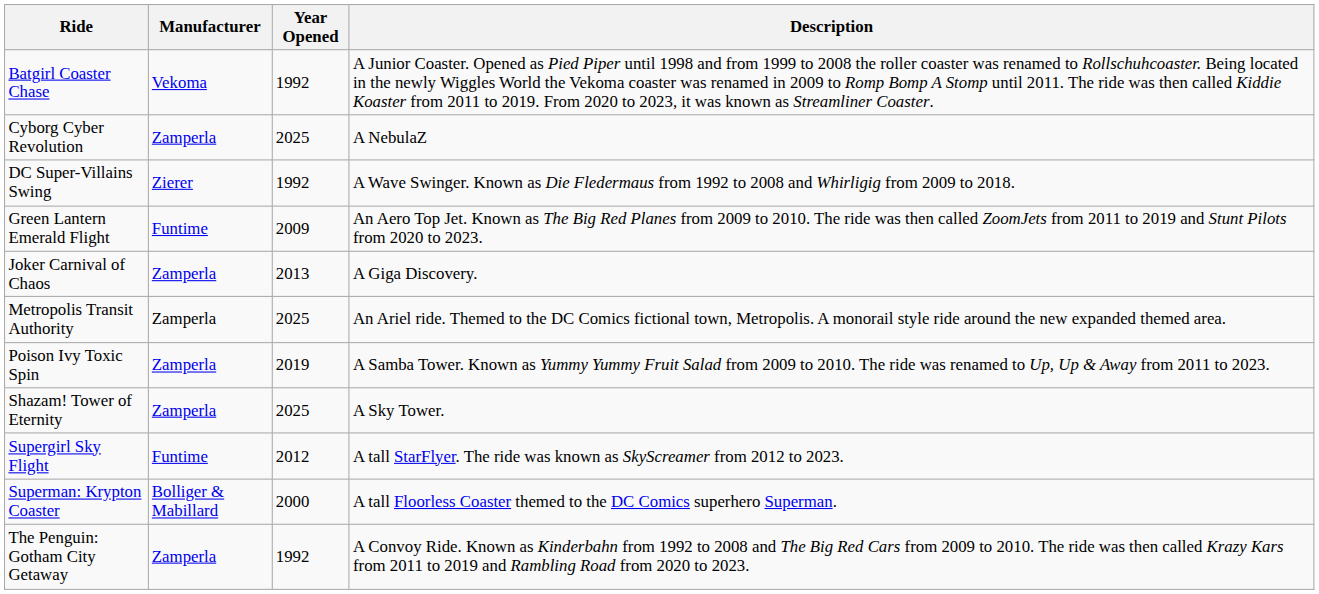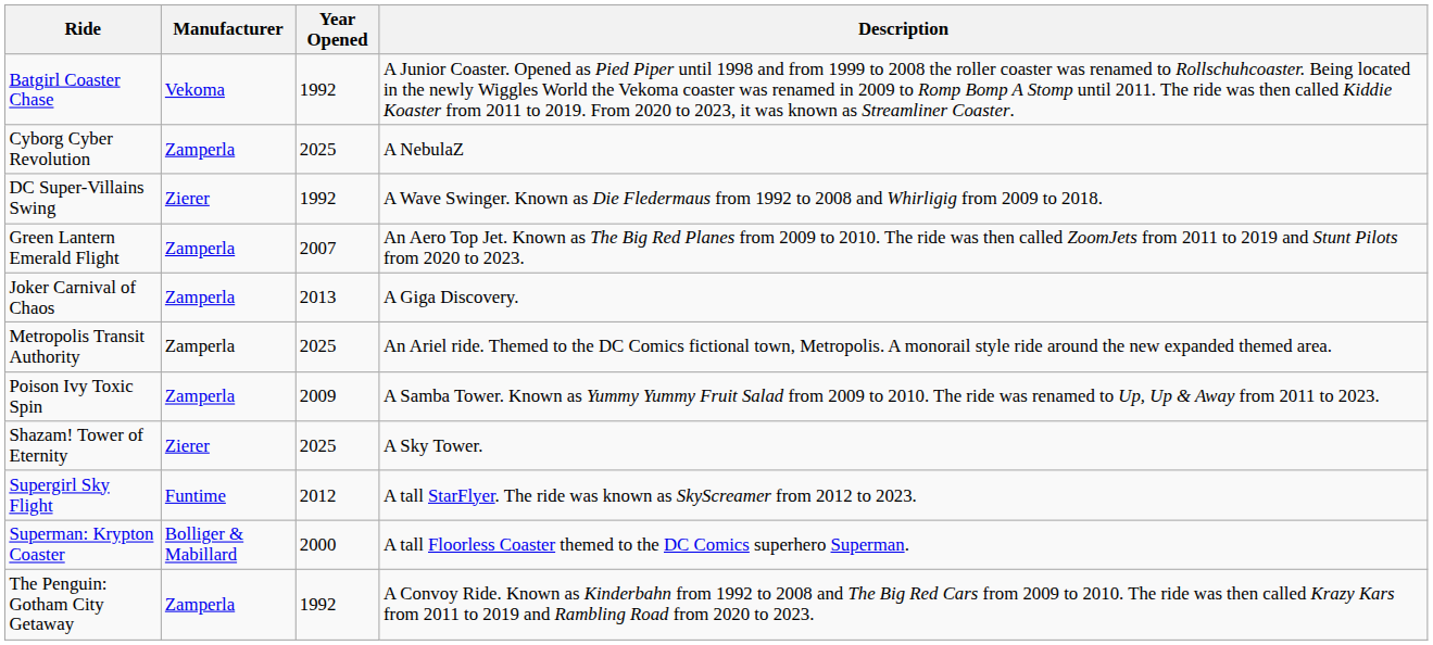Green Lantern Emerald Flight | Manufacturer: Funtime -> Zamperla
Green Lantern Emerald Flight | Year Opened: 2009 -> 2007
Poison Ivy Toxic Spin | Year Opened: 2019 -> 2009
Shazam! Tower of Eternity | Manufacturer: Zamperla -> Zierer
